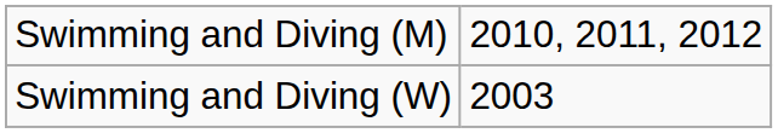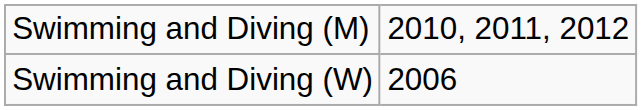Swimming and Diving (W) | column 2: 2003 -> 2006
